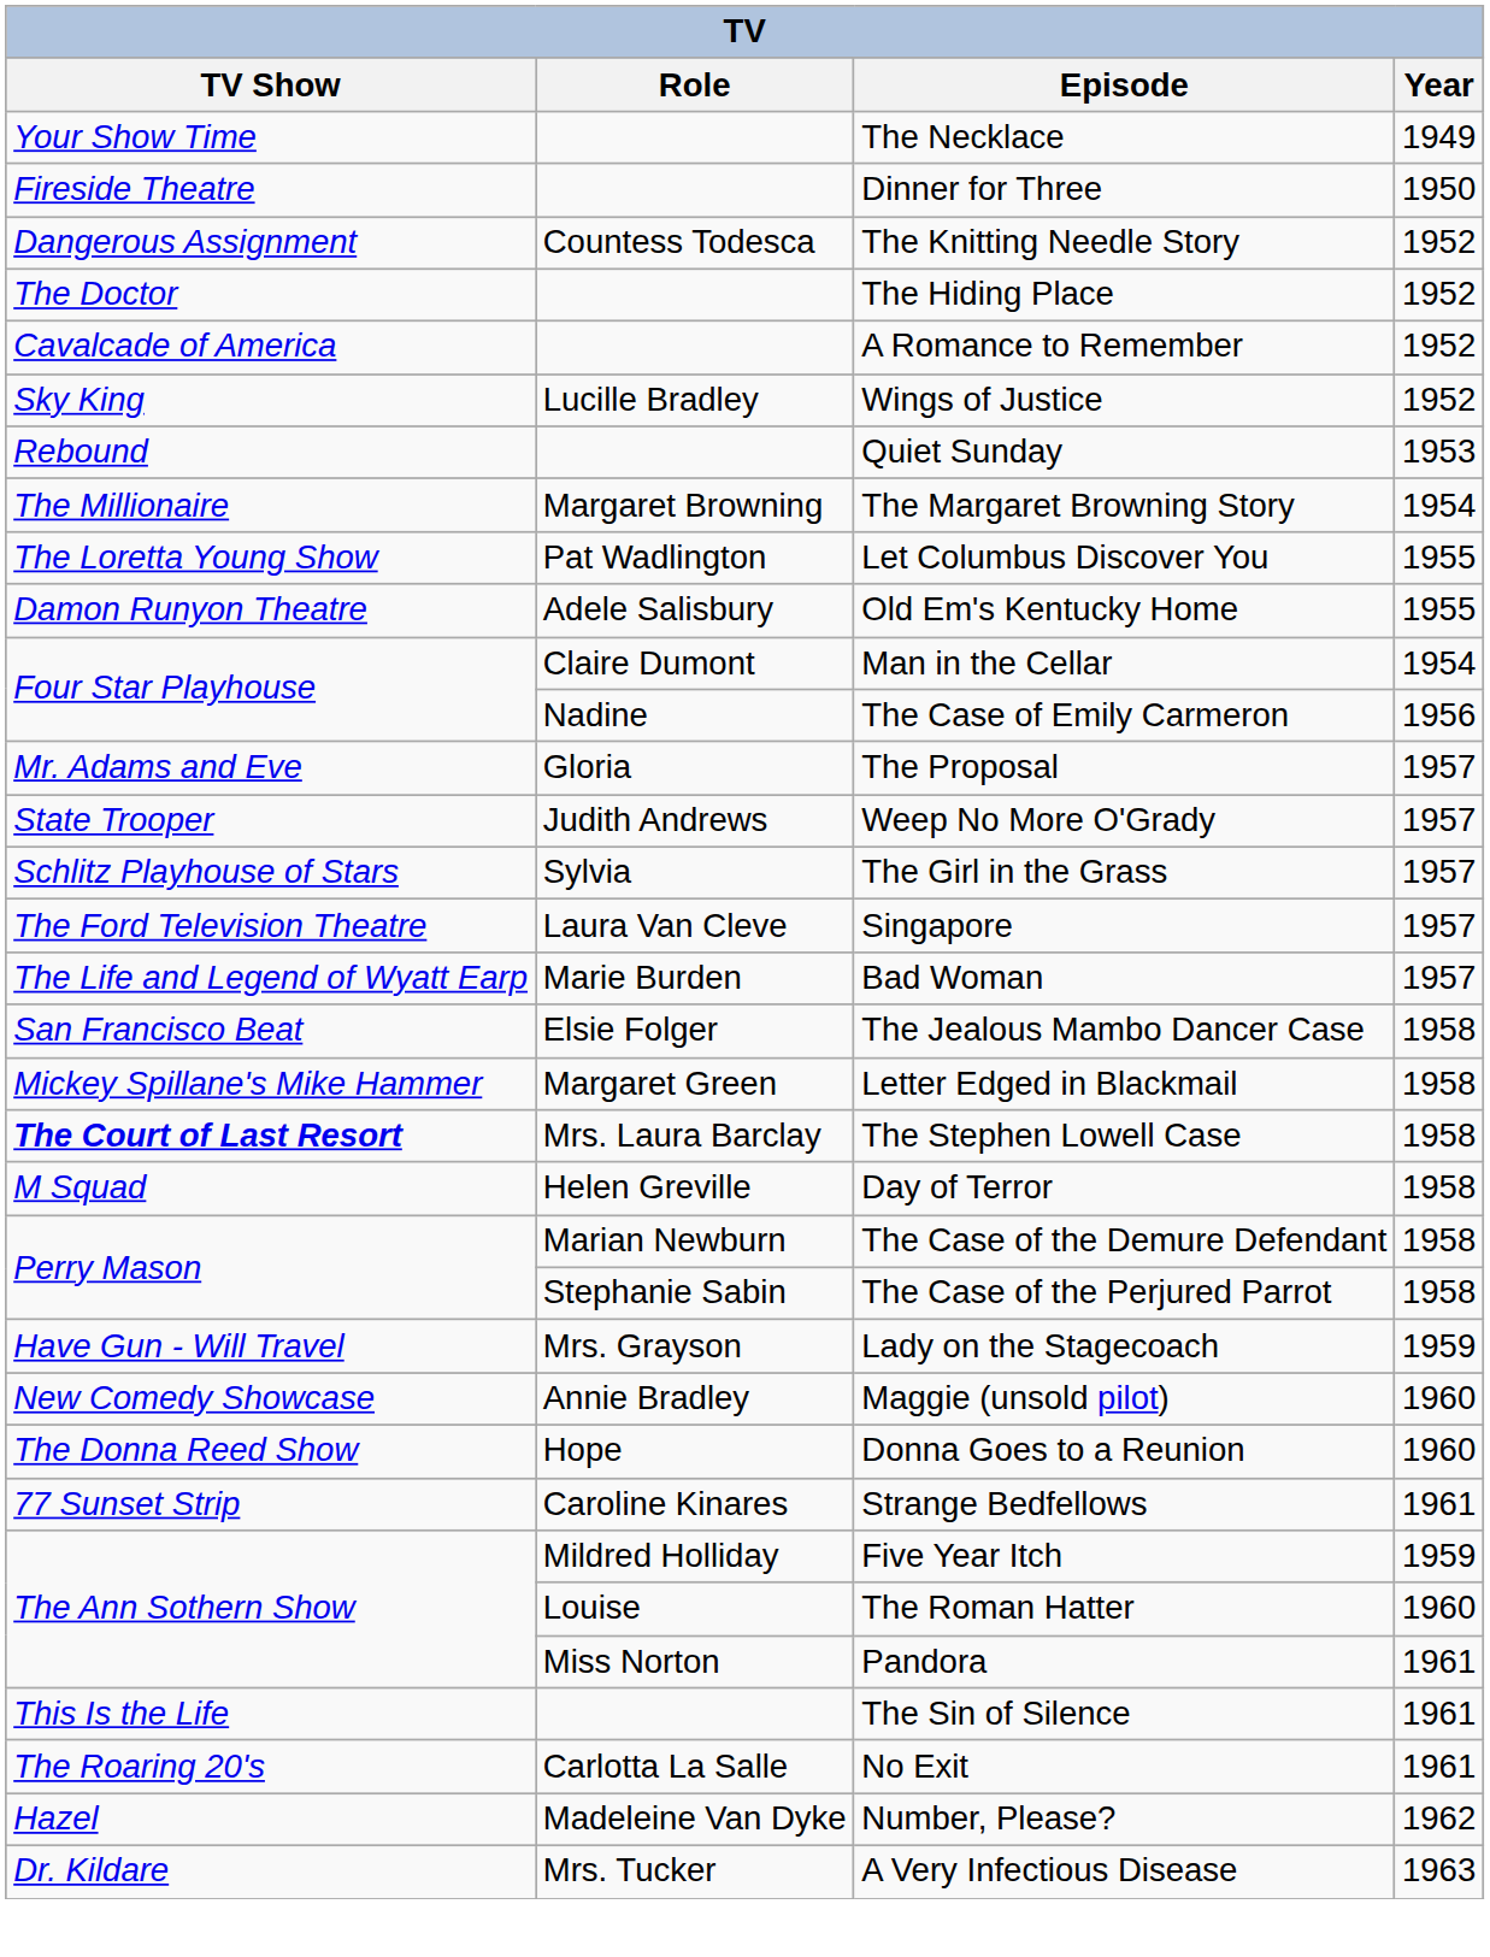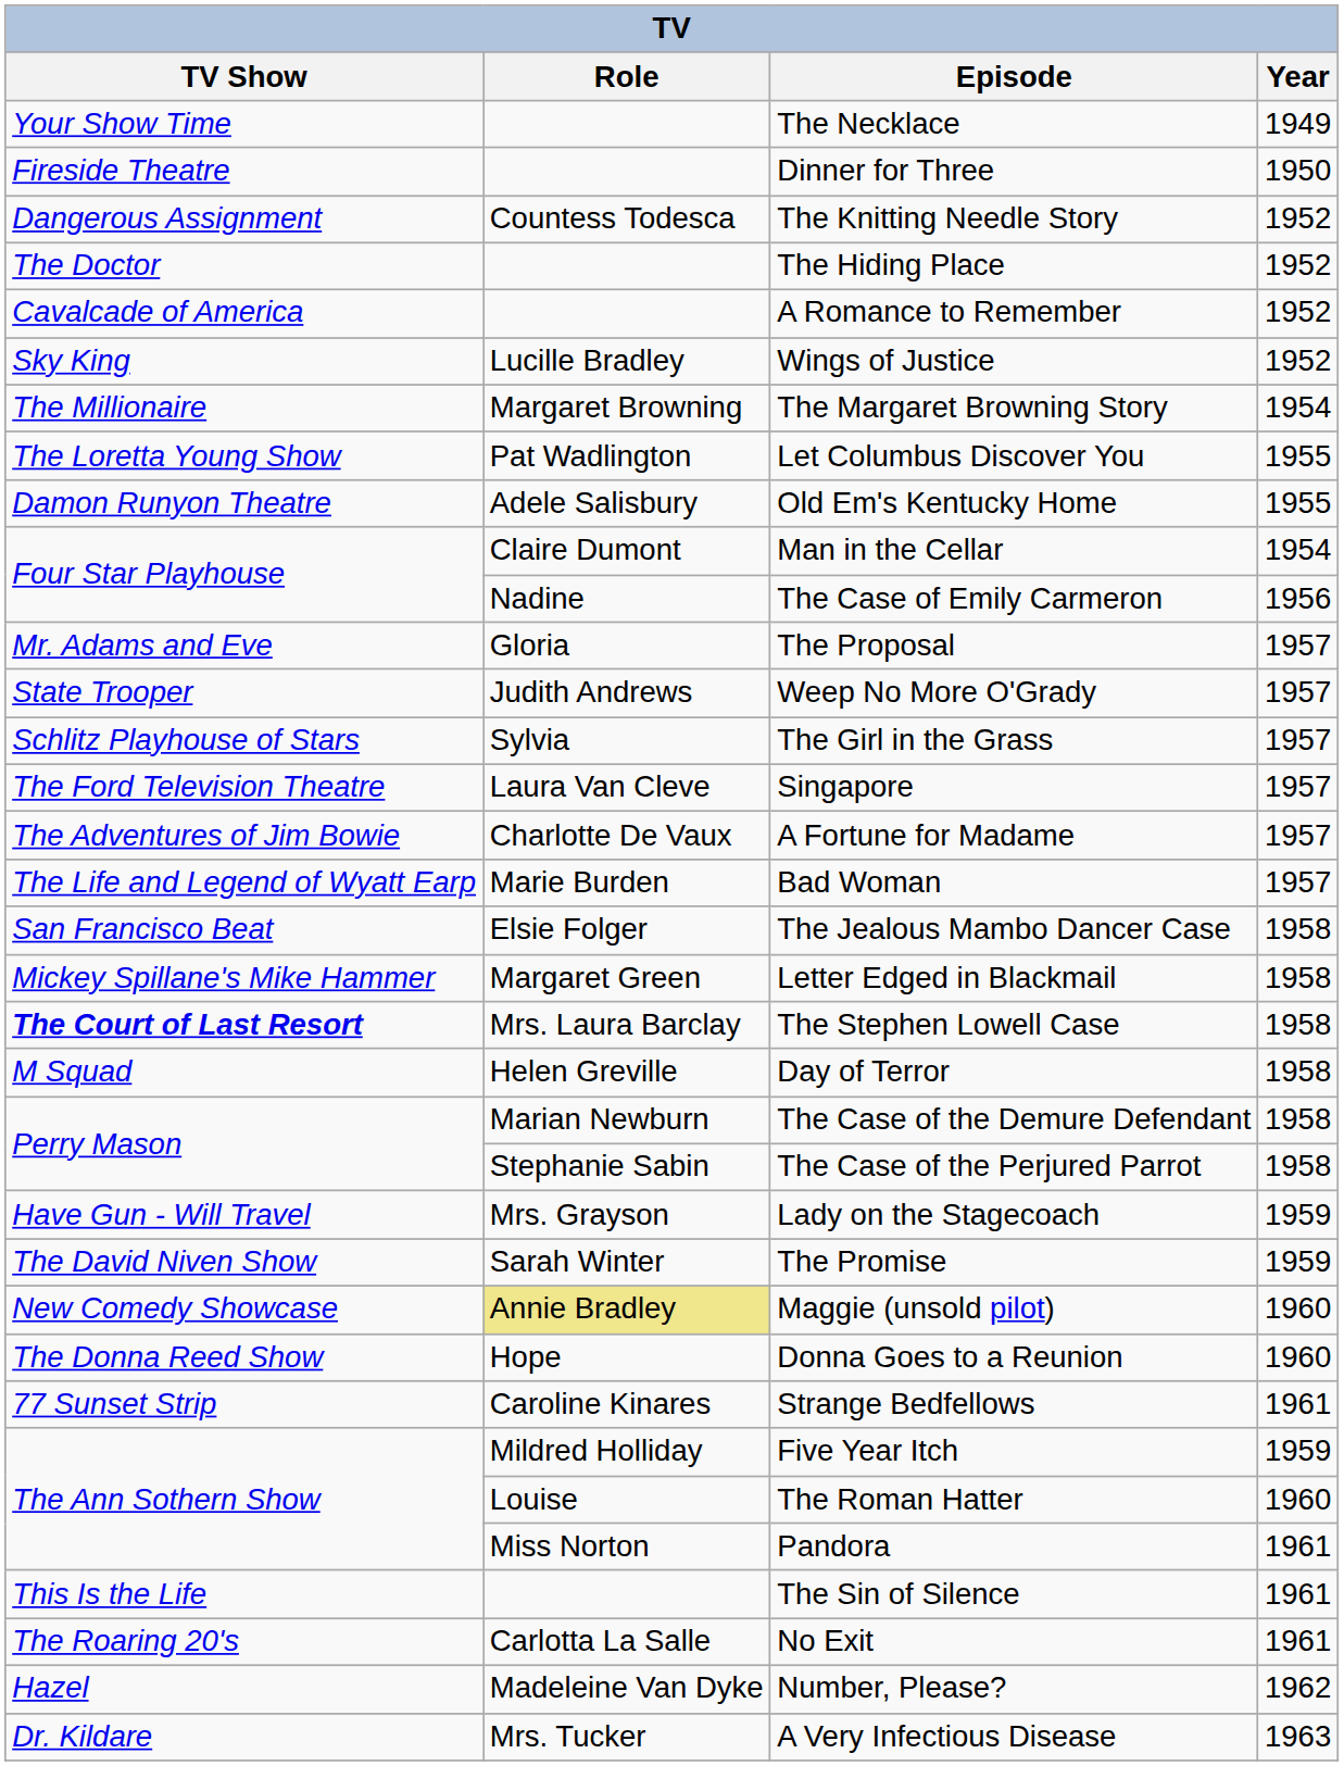- row: Rebound | Quiet Sunday | 1953
+ row: The Adventures of Jim Bowie | Charlotte De Vaux | A Fortune for Madame | 1957
+ row: The David Niven Show | Sarah Winter | The Promise | 1959
Maggie (unsold pilot) | Role: no background -> khaki background
